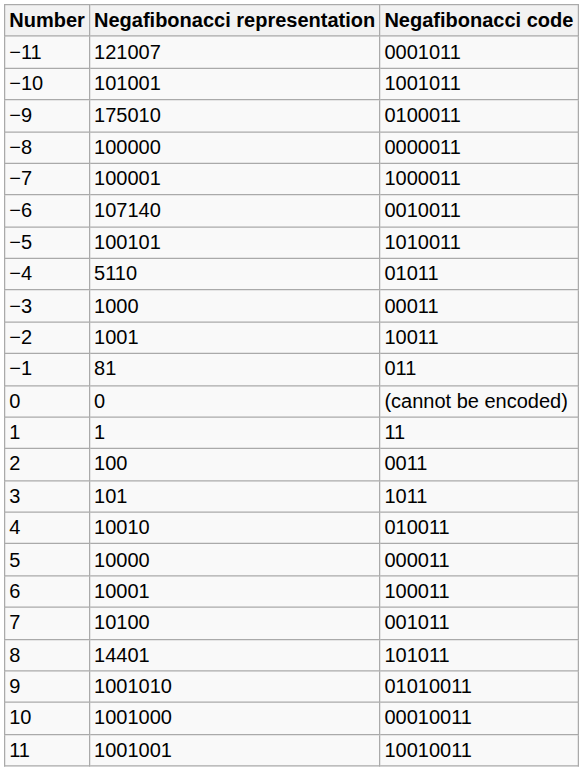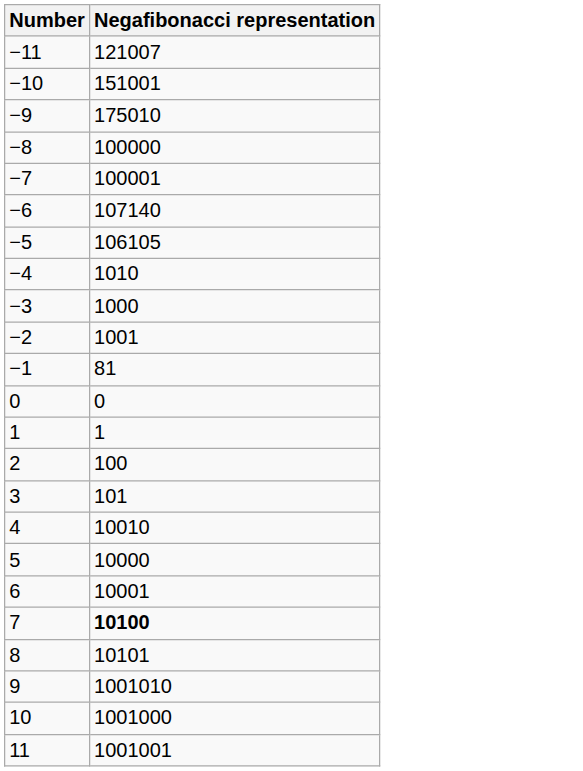- column: Negafibonacci code | 0001011 | 1001011 | 0100011 | 0000011 | 1000011 | 0010011 | 1010011 | 01011 | 00011 | 10011 | 011 | (cannot be encoded) | 11 | 0011 | 1011 | 010011 | 000011 | 100011 | 001011 | 101011 | 01010011 | 00010011 | 10010011
−10 | Negafibonacci representation: 101001 -> 151001
−5 | Negafibonacci representation: 100101 -> 106105
−4 | Negafibonacci representation: 5110 -> 1010
7 | Negafibonacci representation: normal -> bold
8 | Negafibonacci representation: 14401 -> 10101
